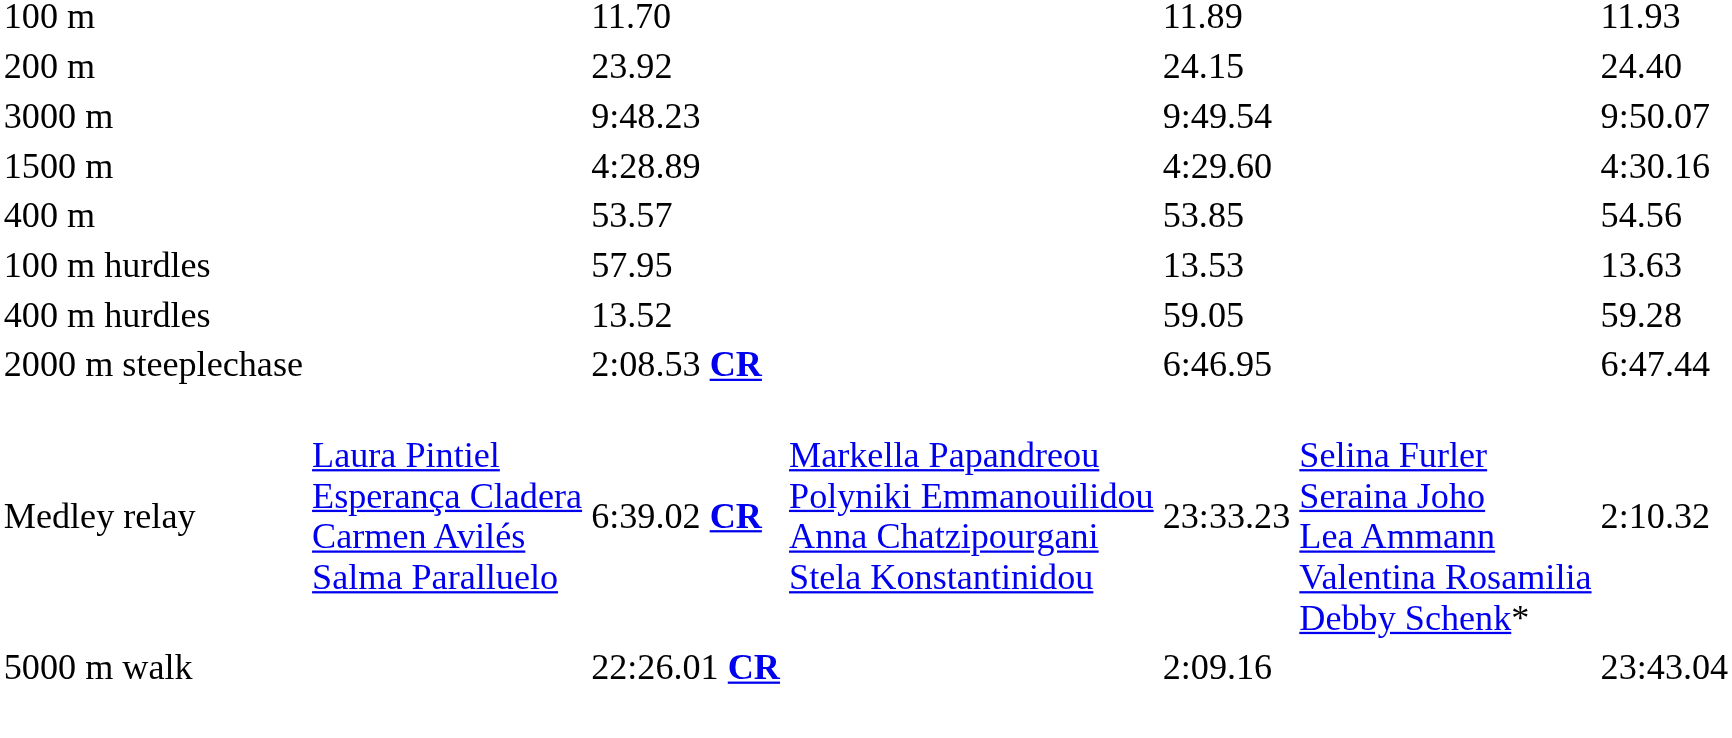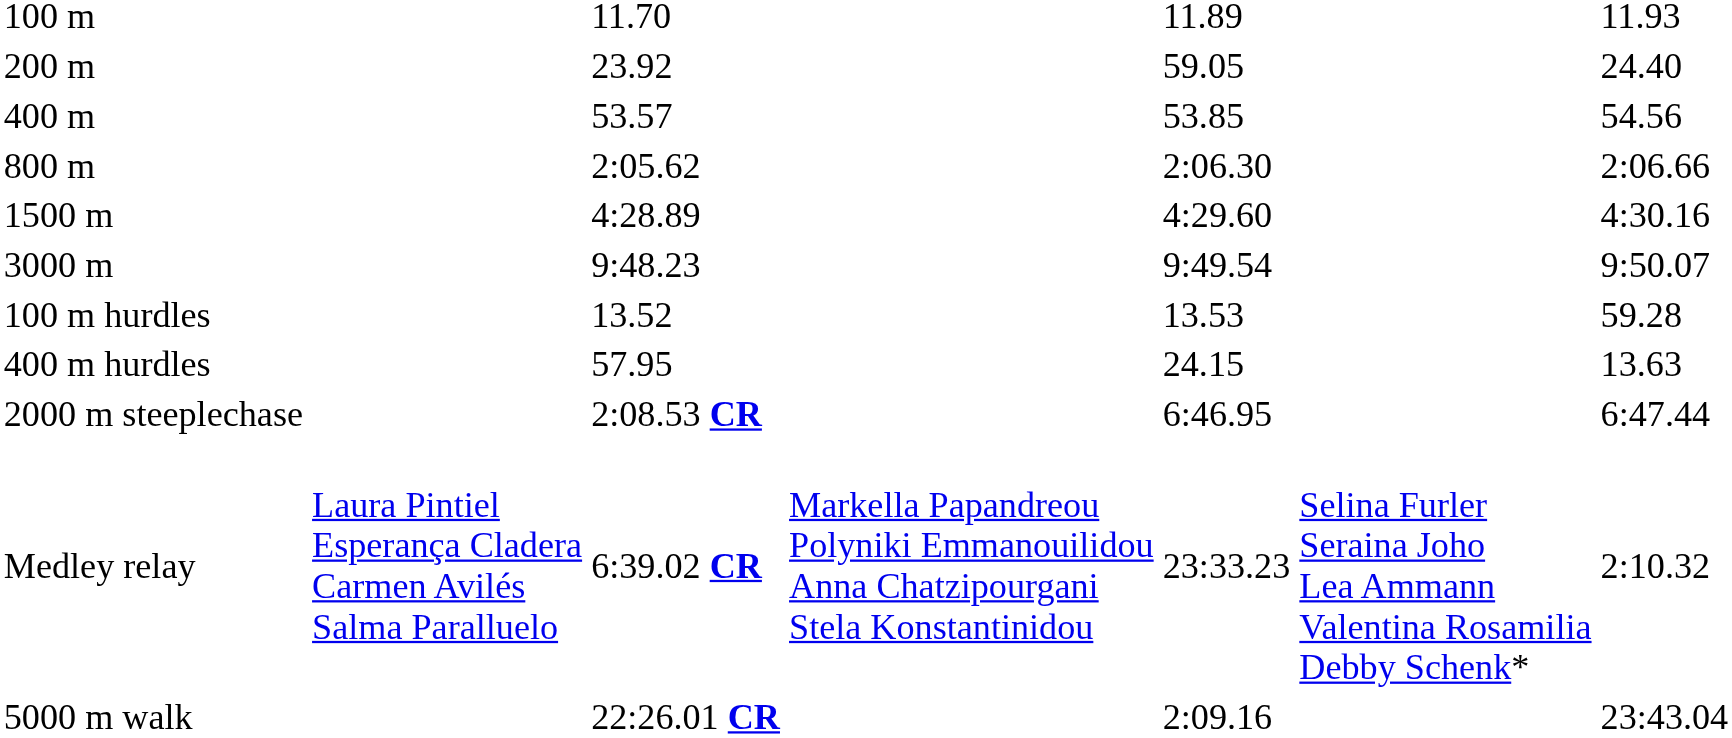200 m | column 5: 24.15 -> 59.05
rows swapped: 400 m <-> 3000 m
+ row: 800 m | 2:05.62 | 2:06.30 | 2:06.66
100 m hurdles | column 3: 57.95 -> 13.52
100 m hurdles | column 7: 13.63 -> 59.28
400 m hurdles | column 3: 13.52 -> 57.95
400 m hurdles | column 5: 59.05 -> 24.15
400 m hurdles | column 7: 59.28 -> 13.63
